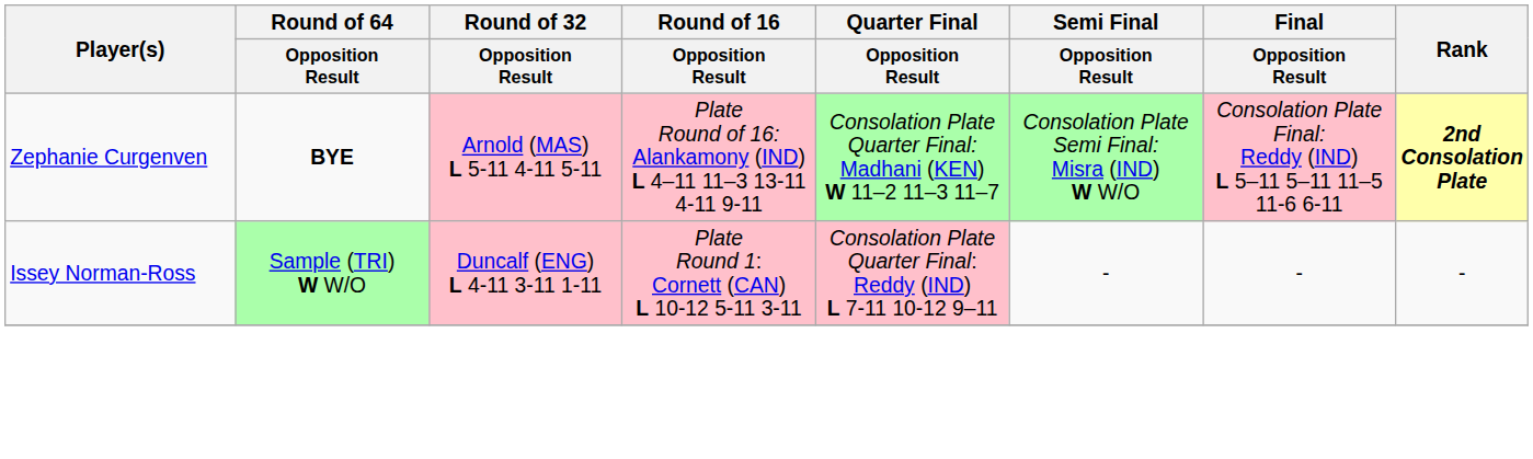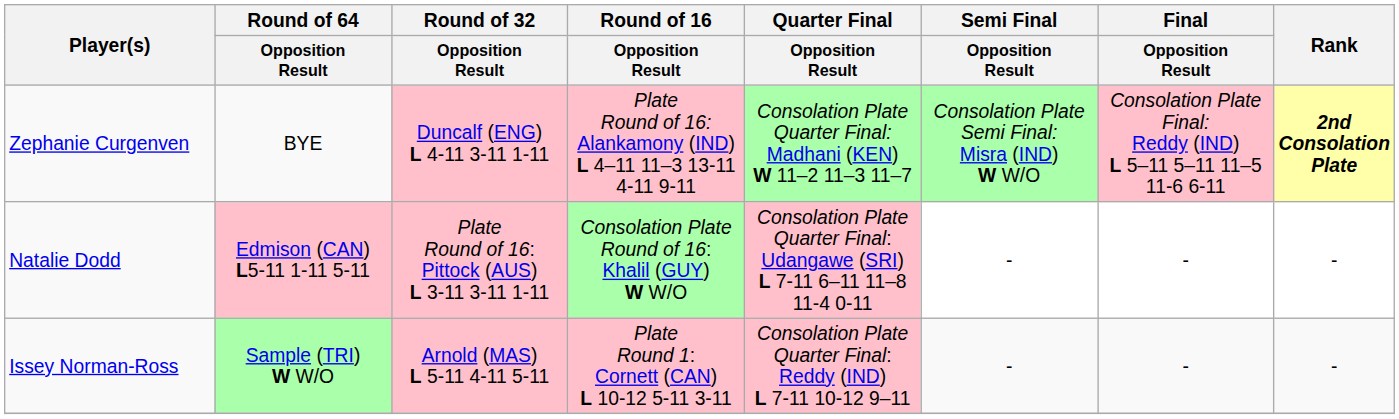Zephanie Curgenven | Round of 64 / Opposition Result: bold -> normal
Zephanie Curgenven | Round of 32 / Opposition Result: Arnold (MAS) L 5-11 4-11 5-11 -> Duncalf (ENG) L 4-11 3-11 1-11
+ row: Natalie Dodd | Edmison (CAN) L5-11 1-11 5-11 | Plate Round of 16: Pittock (AUS) L 3-11 3-11 1-11 | Consolation Plate Round of 16: Khalil (GUY) W W/O | Consolation Plate Quarter Final: Udangawe (SRI) L 7-11 6–11 11–8 11-4 0-11 | - | - | -
Issey Norman-Ross | Round of 32 / Opposition Result: Duncalf (ENG) L 4-11 3-11 1-11 -> Arnold (MAS) L 5-11 4-11 5-11
